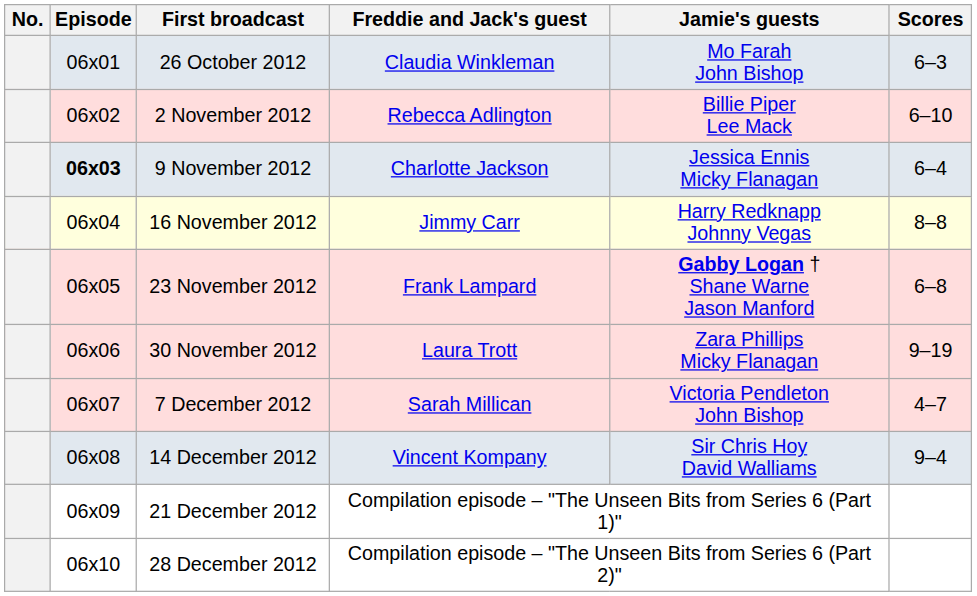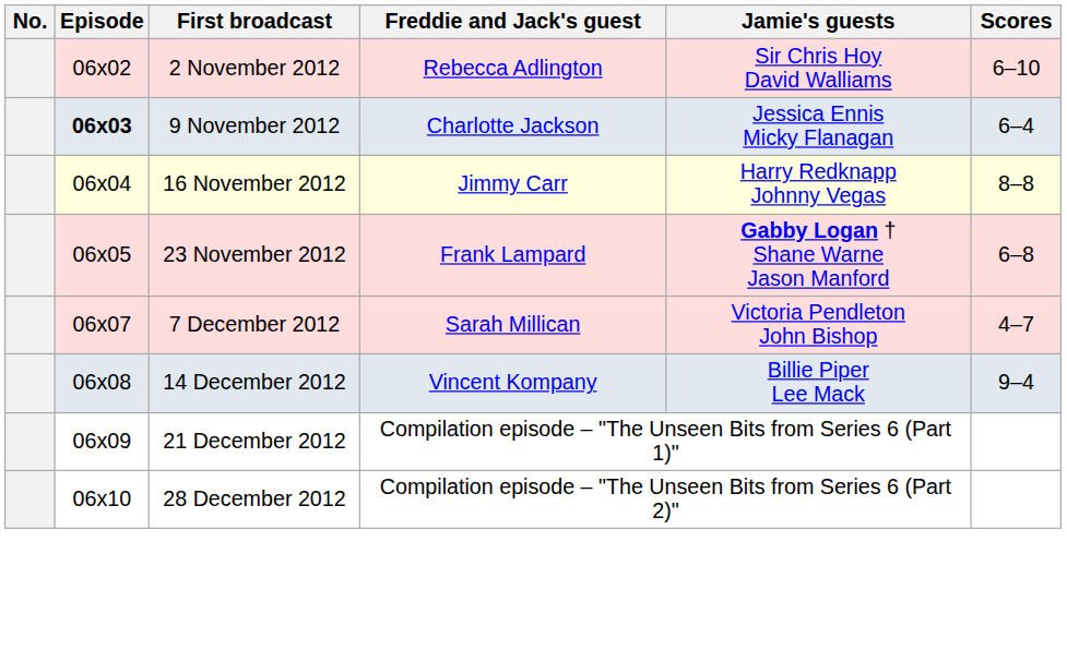- row: 06x01 | 26 October 2012 | Claudia Winkleman | Mo Farah John Bishop | 6–3
2 November 2012 | Jamie's guests: Billie Piper Lee Mack -> Sir Chris Hoy David Walliams
- row: 06x06 | 30 November 2012 | Laura Trott | Zara Phillips Micky Flanagan | 9–19
14 December 2012 | Jamie's guests: Sir Chris Hoy David Walliams -> Billie Piper Lee Mack
